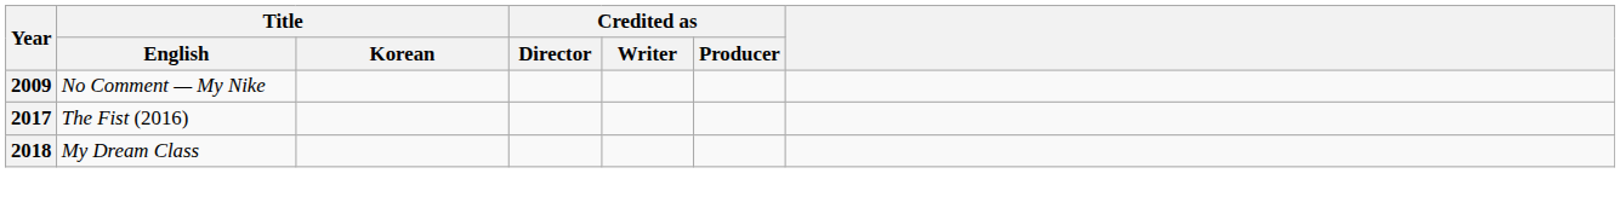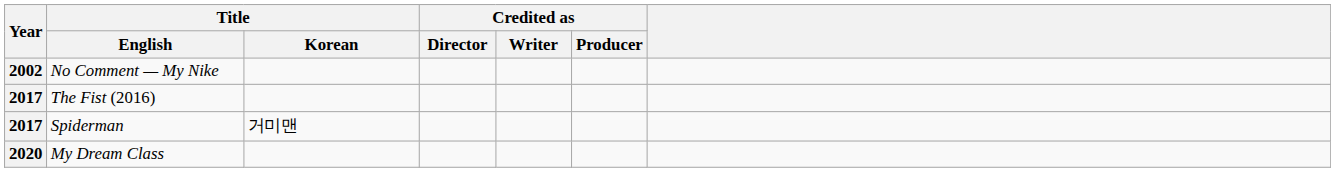No Comment — My Nike | Year: 2009 -> 2002
+ row: 2017 | Spiderman | 거미맨
My Dream Class | Year: 2018 -> 2020
